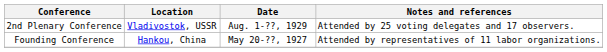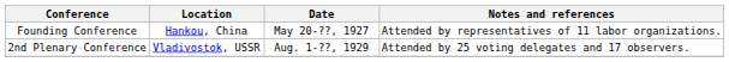rows swapped: Founding Conference <-> 2nd Plenary Conference
